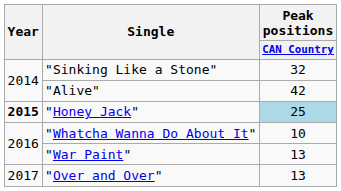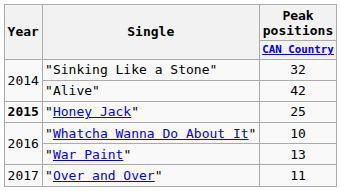"Honey Jack" | Peak positions / CAN Country: lightblue background -> no background
"Over and Over" | Peak positions / CAN Country: 13 -> 11
